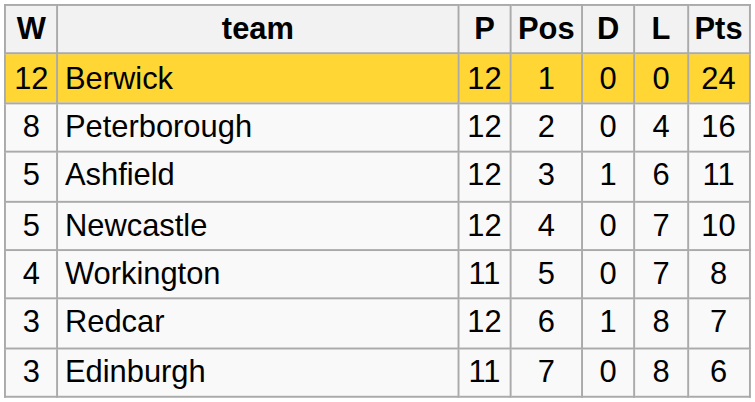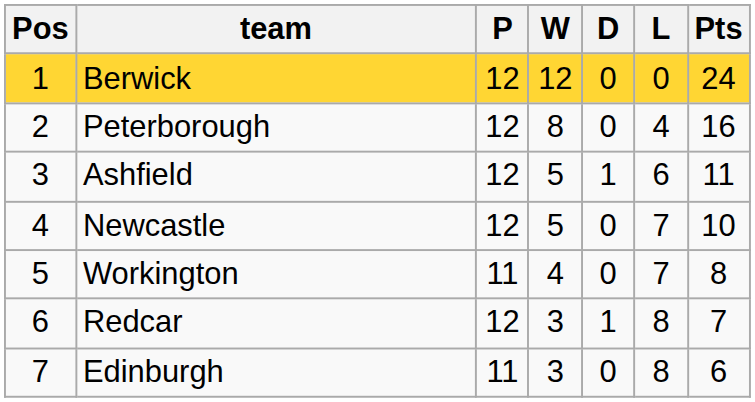columns swapped: Pos <-> W
